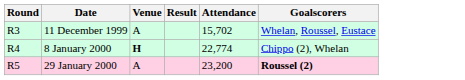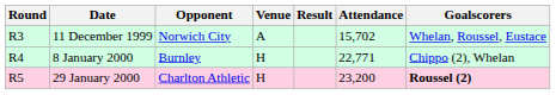+ column: Opponent | Norwich City | Burnley | Charlton Athletic
8 January 2000 | Venue: bold -> normal
8 January 2000 | Attendance: 22,774 -> 22,771
29 January 2000 | Venue: A -> H
